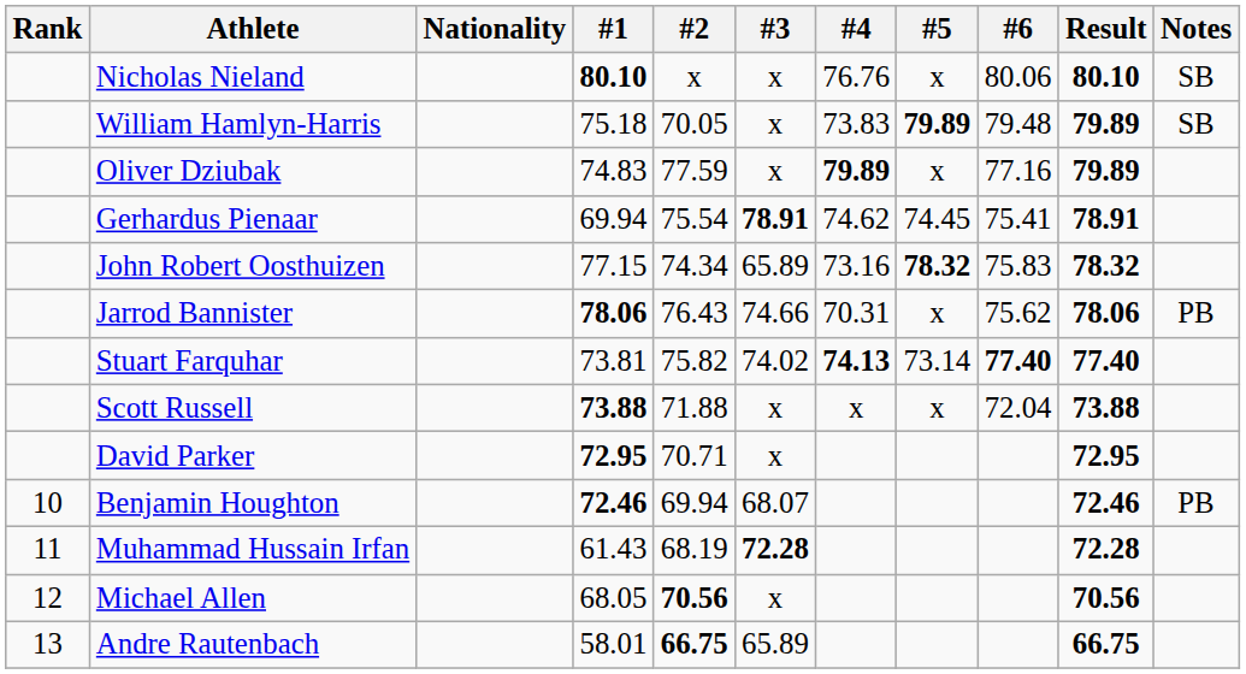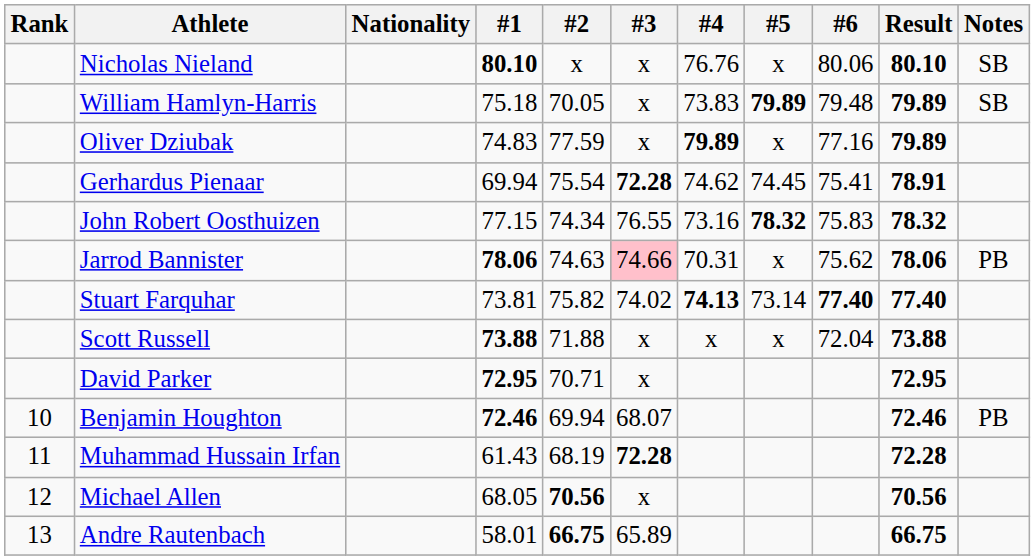Gerhardus Pienaar | #3: 78.91 -> 72.28
John Robert Oosthuizen | #3: 65.89 -> 76.55
Jarrod Bannister | #2: 76.43 -> 74.63
Jarrod Bannister | #3: no background -> pink background
